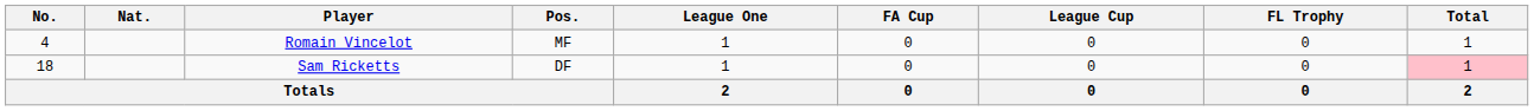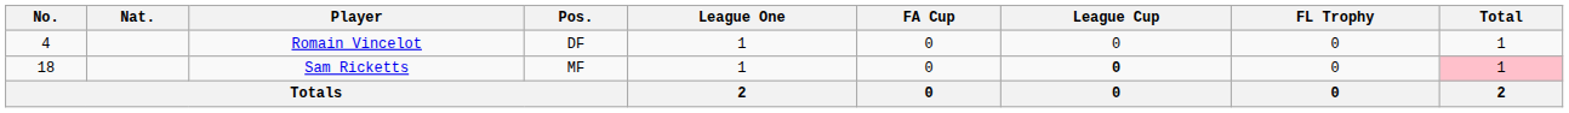Romain Vincelot | Pos.: MF -> DF
Sam Ricketts | Pos.: DF -> MF
Sam Ricketts | League Cup: normal -> bold
